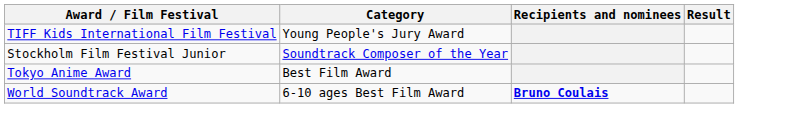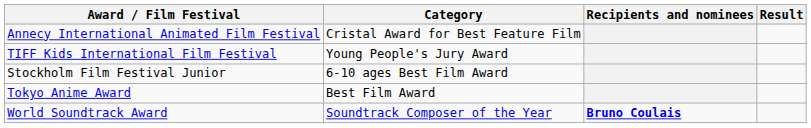+ row: Annecy International Animated Film Festival | Cristal Award for Best Feature Film
Stockholm Film Festival Junior | Category: Soundtrack Composer of the Year -> 6-10 ages Best Film Award
World Soundtrack Award | Category: 6-10 ages Best Film Award -> Soundtrack Composer of the Year
